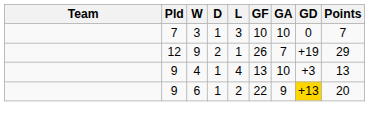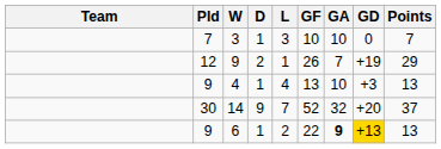+ row: 30 | 14 | 9 | 7 | 52 | 32 | +20 | 37
6 | GA: normal -> bold
6 | Points: 20 -> 13
